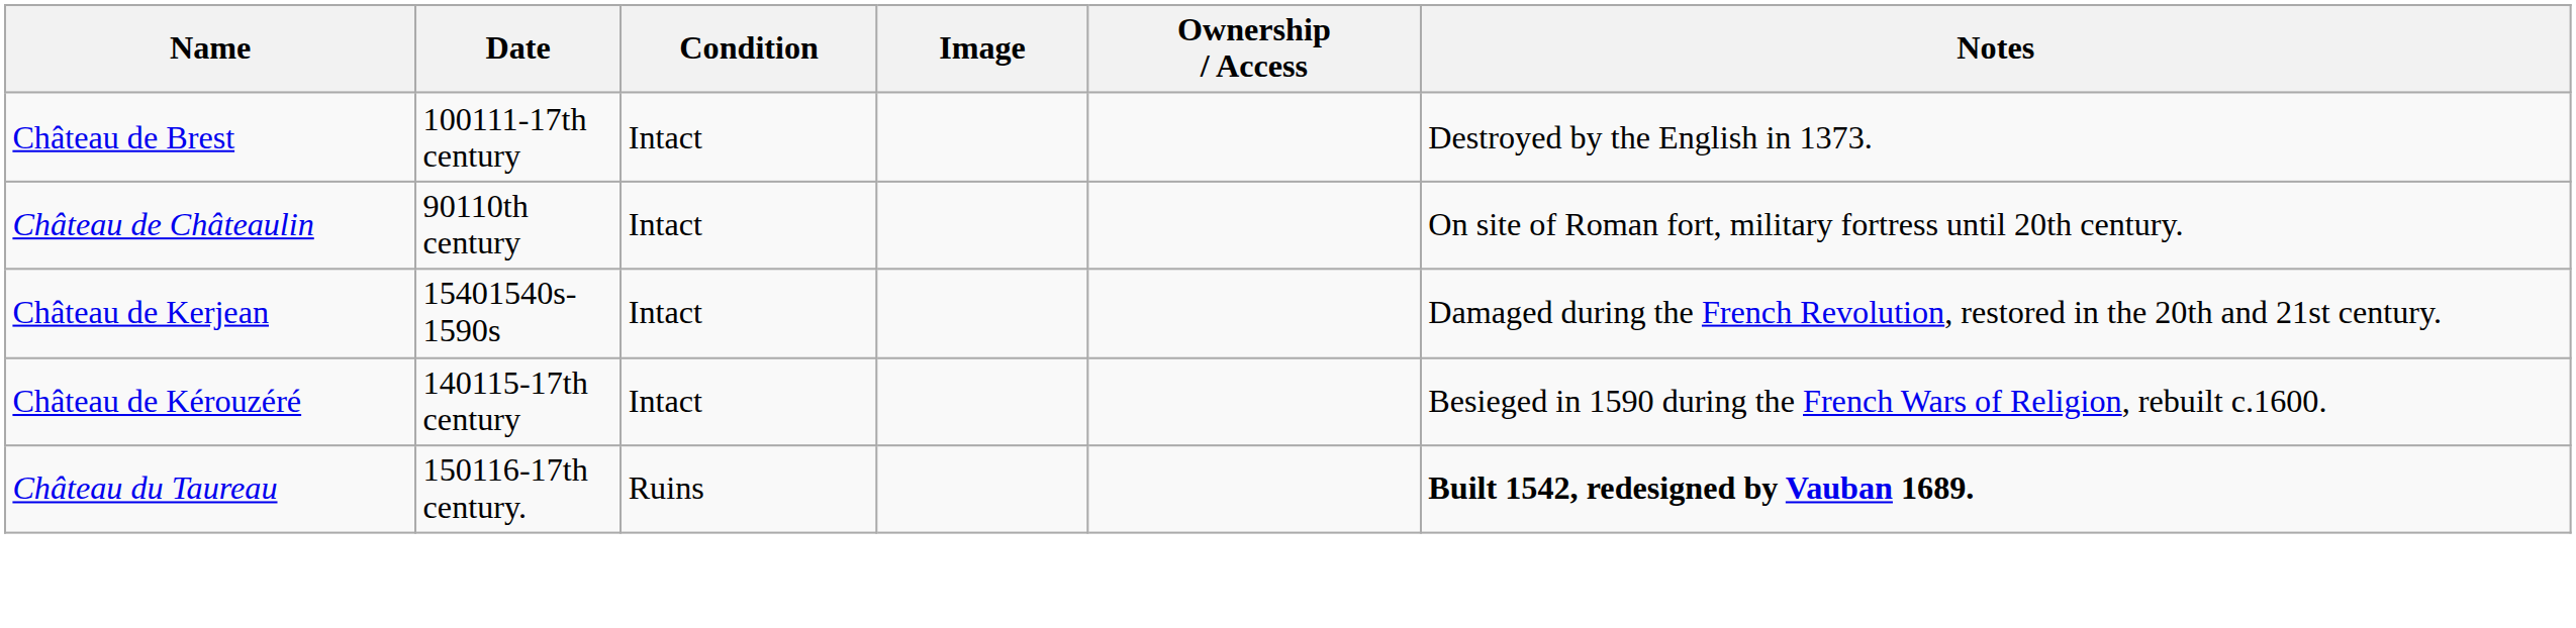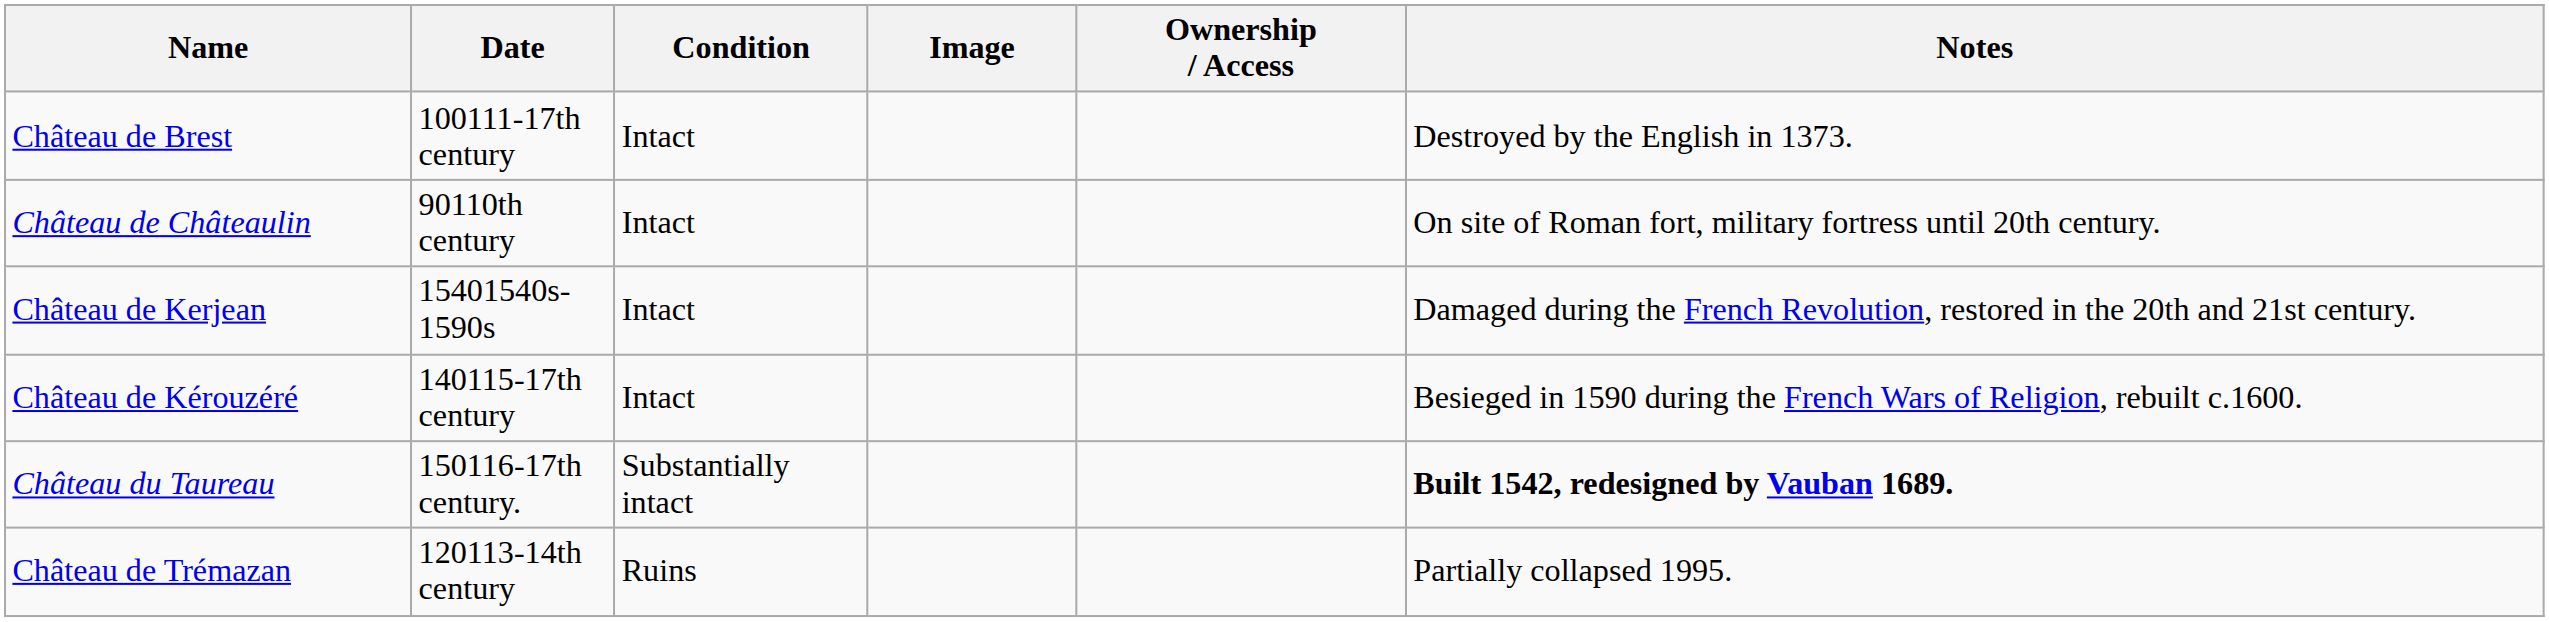Château du Taureau | Condition: Ruins -> Substantially intact
+ row: Château de Trémazan | 120113-14th century | Ruins | Partially collapsed 1995.
